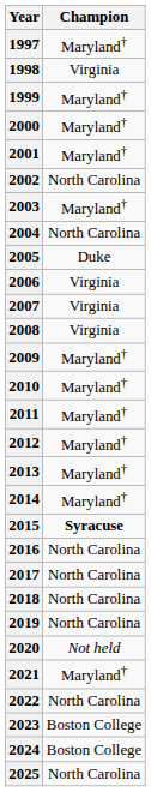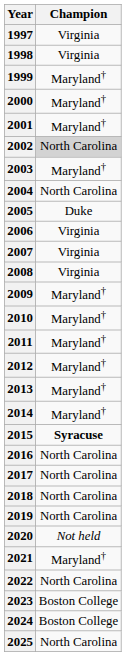1997 | Champion: Maryland† -> Virginia
2002 | Champion: no background -> lightgrey background
